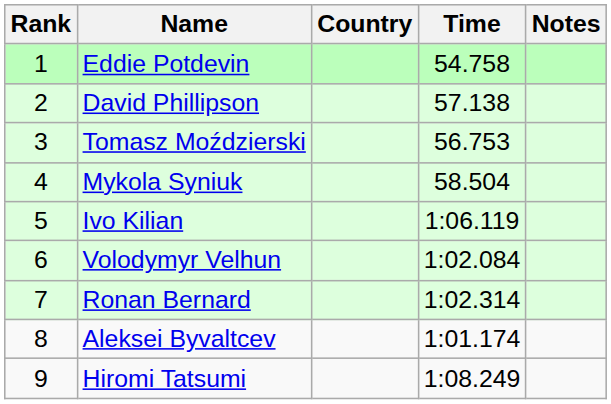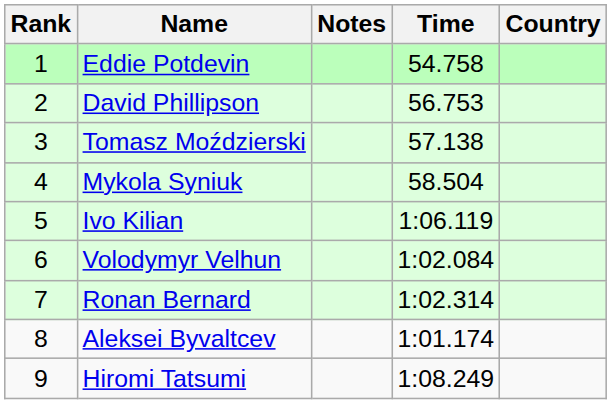columns swapped: Country <-> Notes
David Phillipson | Time: 57.138 -> 56.753
Tomasz Moździerski | Time: 56.753 -> 57.138
